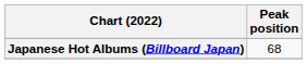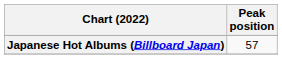Japanese Hot Albums (Billboard Japan) | Peak position: 68 -> 57
